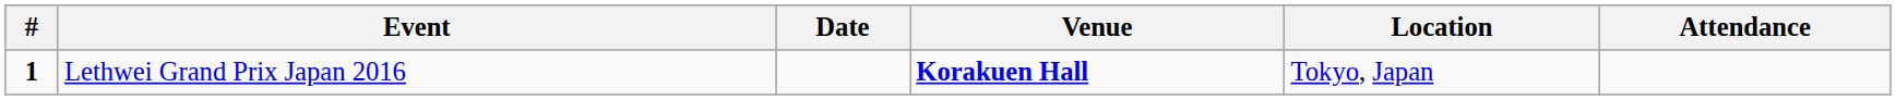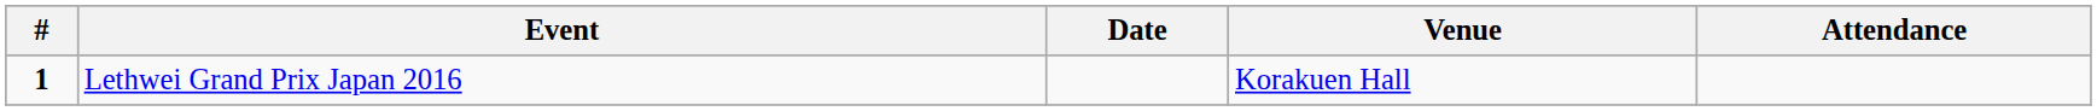- column: Location | Tokyo, Japan
Lethwei Grand Prix Japan 2016 | Venue: bold -> normal
